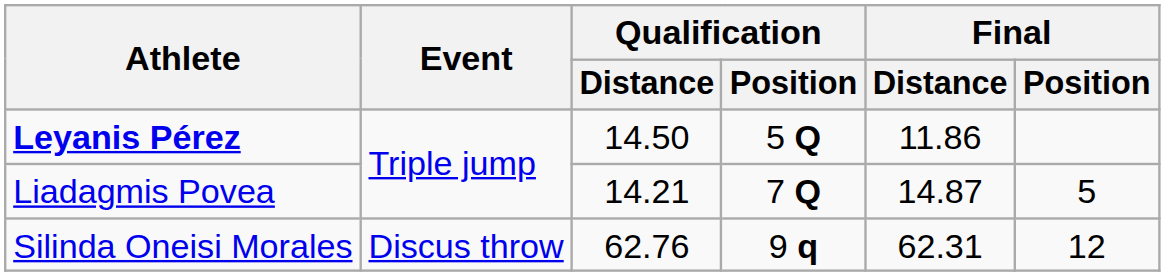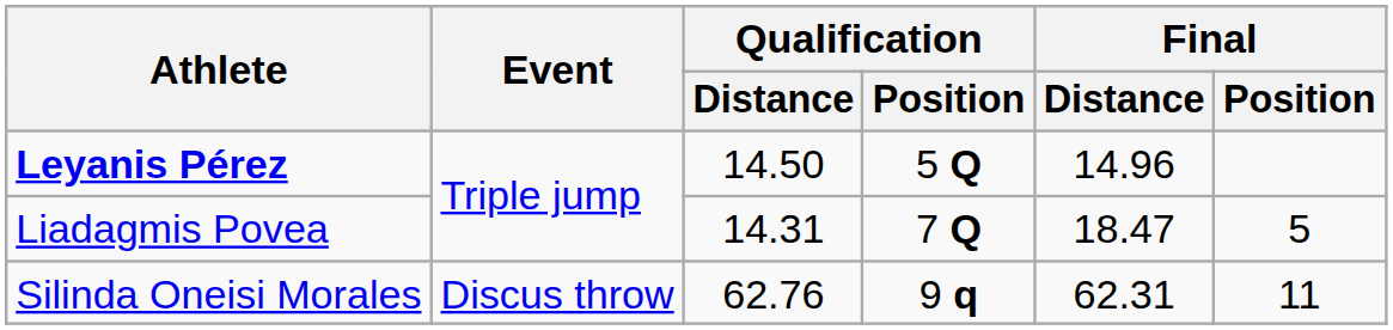Leyanis Pérez | Final / Distance: 11.86 -> 14.96
Liadagmis Povea | Qualification / Distance: 14.21 -> 14.31
Liadagmis Povea | Final / Distance: 14.87 -> 18.47
Silinda Oneisi Morales | Final / Position: 12 -> 11
